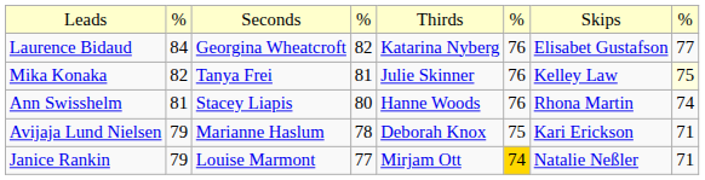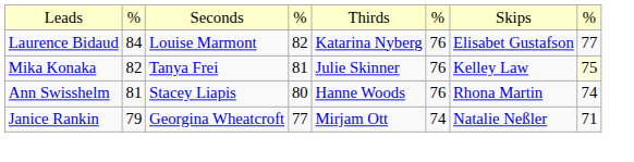Laurence Bidaud | column 3: Georgina Wheatcroft -> Louise Marmont
- row: Avijaja Lund Nielsen | 79 | Marianne Haslum | 78 | Deborah Knox | 75 | Kari Erickson | 71
Janice Rankin | column 3: Louise Marmont -> Georgina Wheatcroft
Janice Rankin | column 6: gold background -> no background
